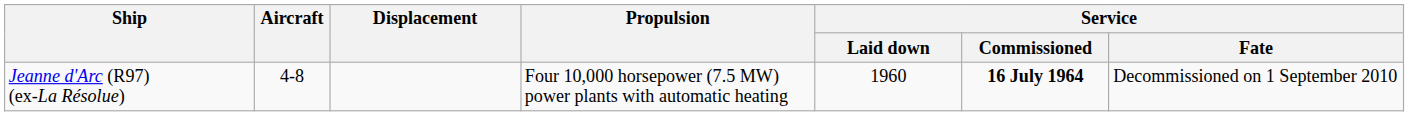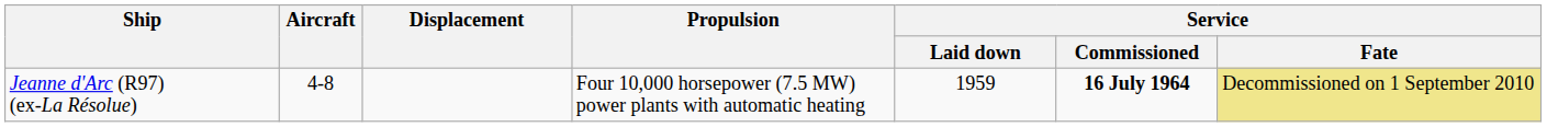Jeanne d'Arc (R97) (ex-La Résolue) | Service / Laid down: 1960 -> 1959
Jeanne d'Arc (R97) (ex-La Résolue) | Service / Fate: no background -> khaki background
